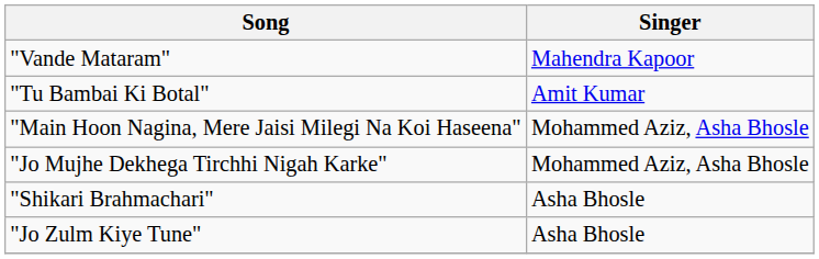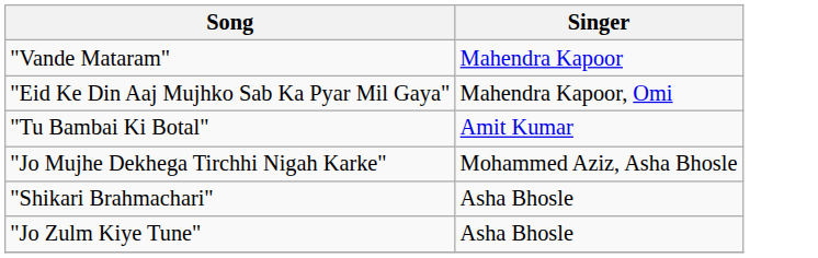+ row: "Eid Ke Din Aaj Mujhko Sab Ka Pyar Mil Gaya" | Mahendra Kapoor, Omi
- row: "Main Hoon Nagina, Mere Jaisi Milegi Na Koi Haseena" | Mohammed Aziz, Asha Bhosle
